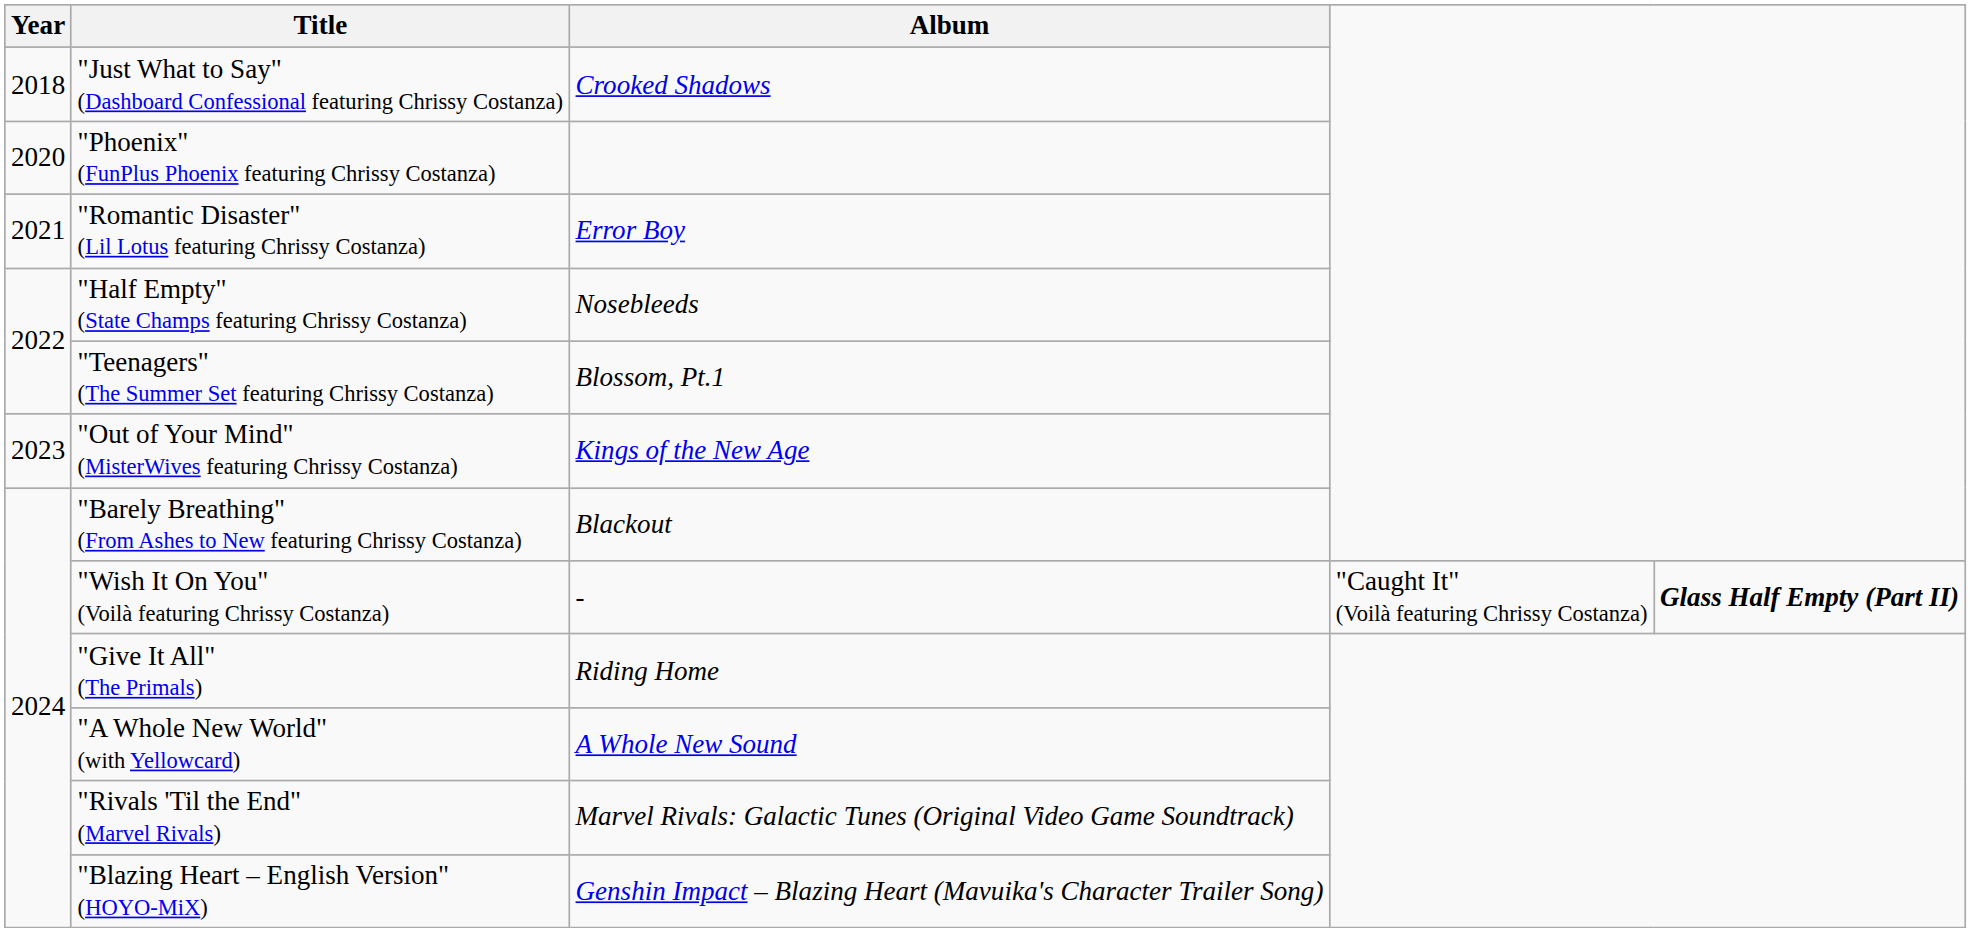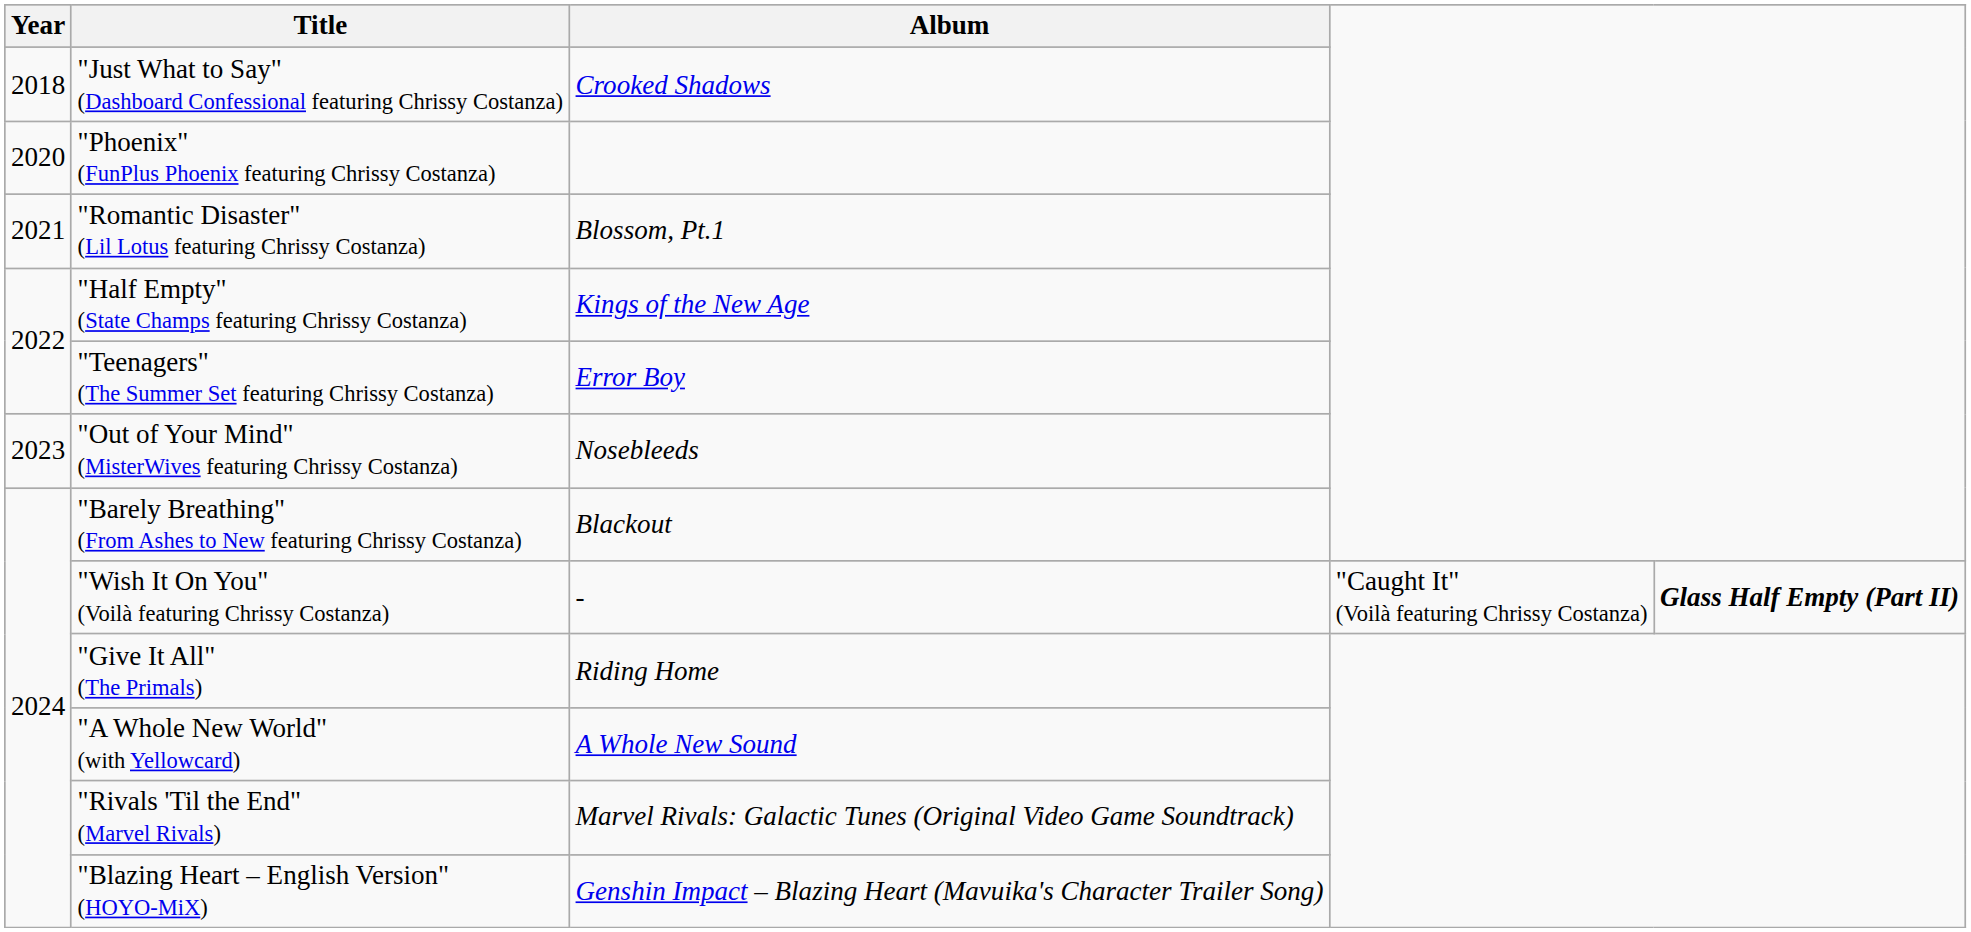"Romantic Disaster" (Lil Lotus featuring Chrissy Costanza) | Album: Error Boy -> Blossom, Pt.1
"Half Empty" (State Champs featuring Chrissy Costanza) | Album: Nosebleeds -> Kings of the New Age
"Teenagers" (The Summer Set featuring Chrissy Costanza) | Album: Blossom, Pt.1 -> Error Boy
"Out of Your Mind" (MisterWives featuring Chrissy Costanza) | Album: Kings of the New Age -> Nosebleeds
